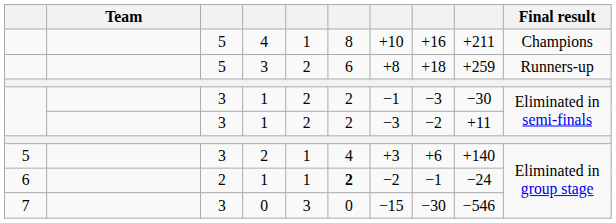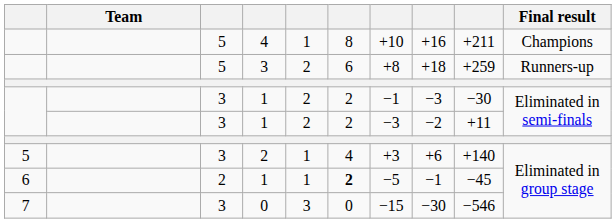6 / 1 | column 7: −2 -> −5
6 / 1 | column 9: −24 -> −45
